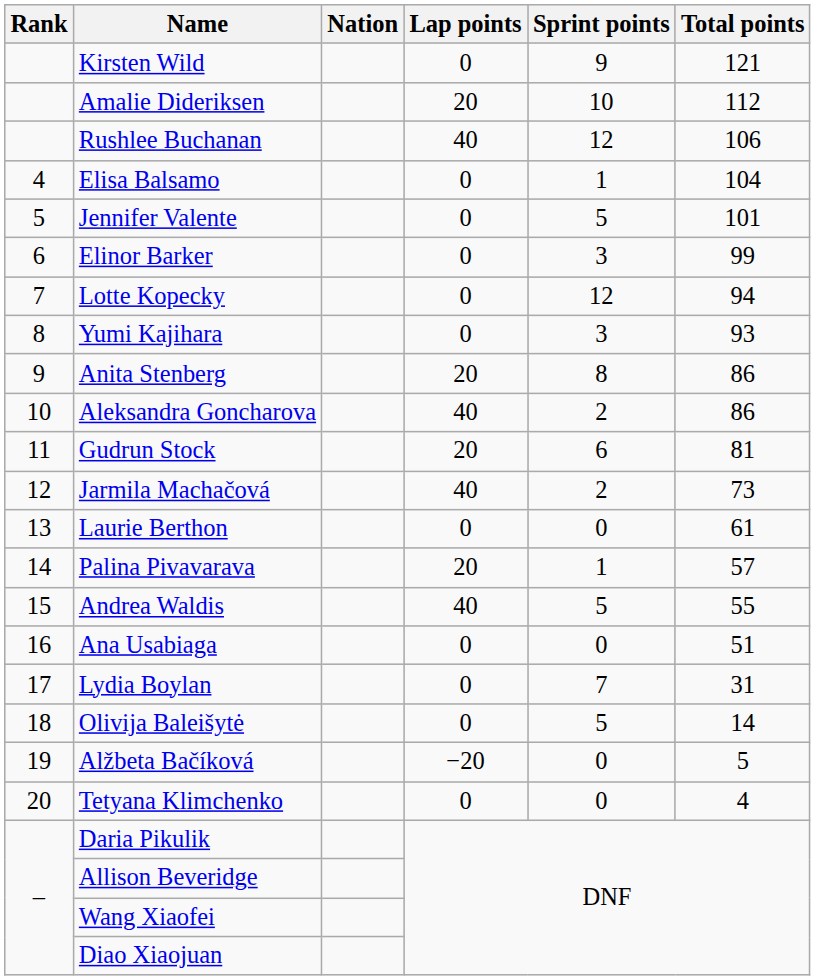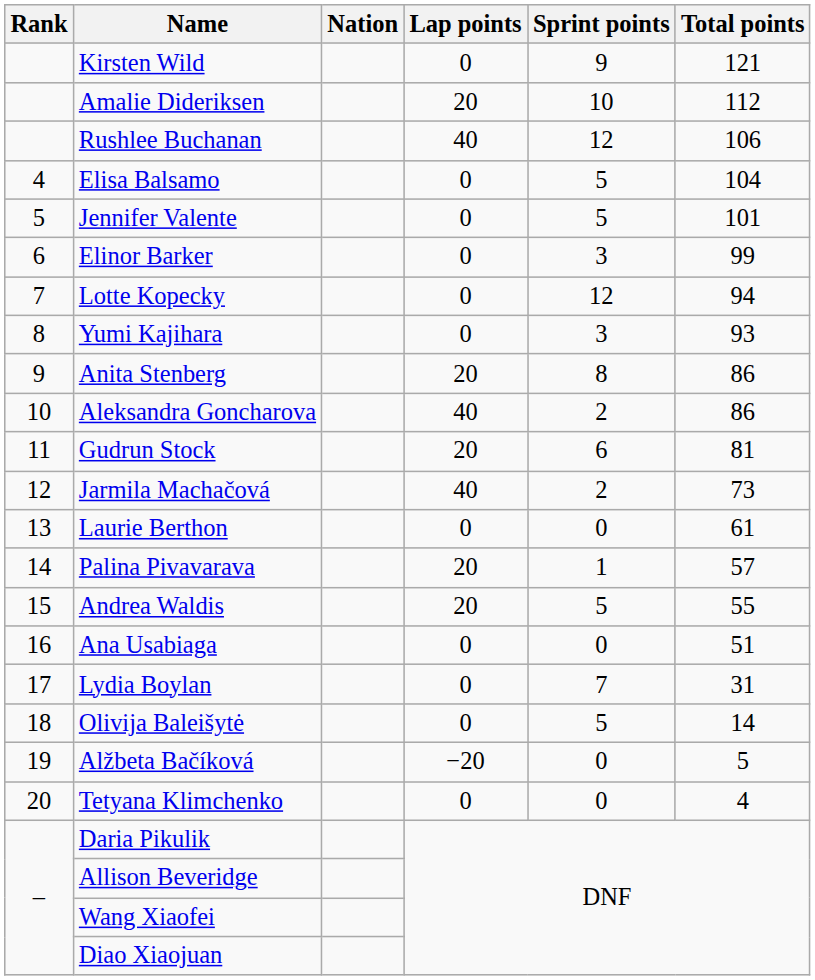Elisa Balsamo | Sprint points: 1 -> 5
Andrea Waldis | Lap points: 40 -> 20
